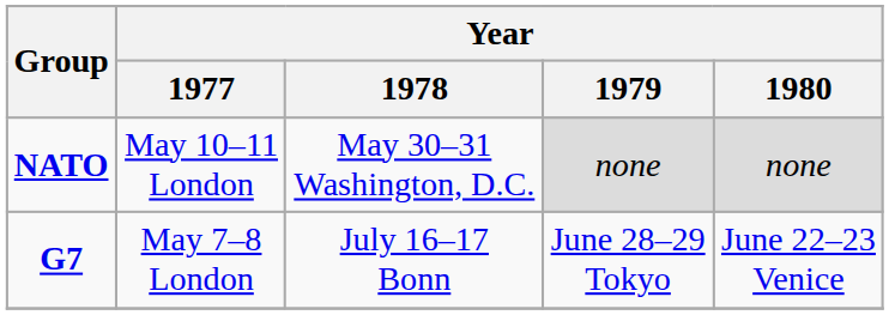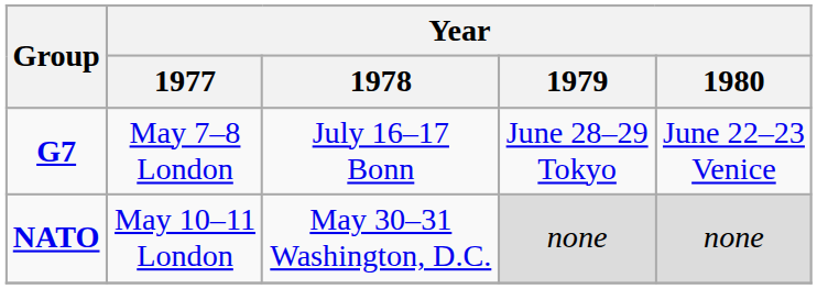rows swapped: G7 <-> NATO
